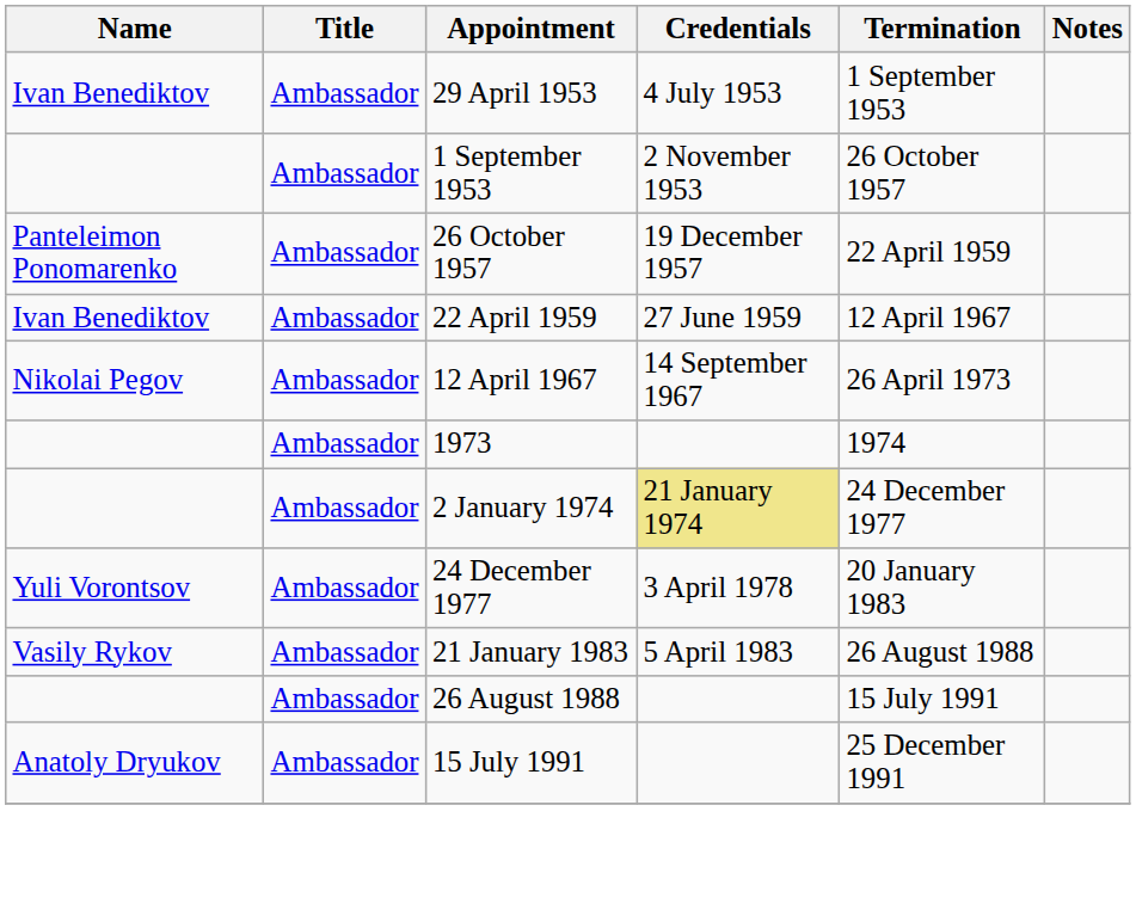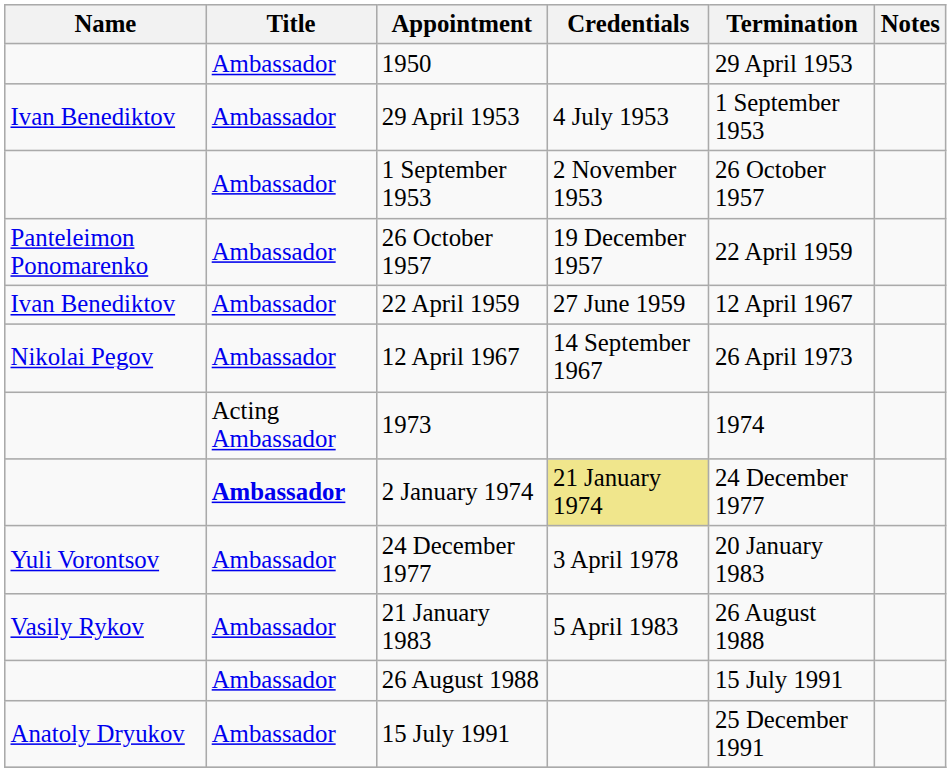+ row: Ambassador | 1950 | 29 April 1953
1973 | Title: Ambassador -> Acting Ambassador
2 January 1974 | Title: normal -> bold
